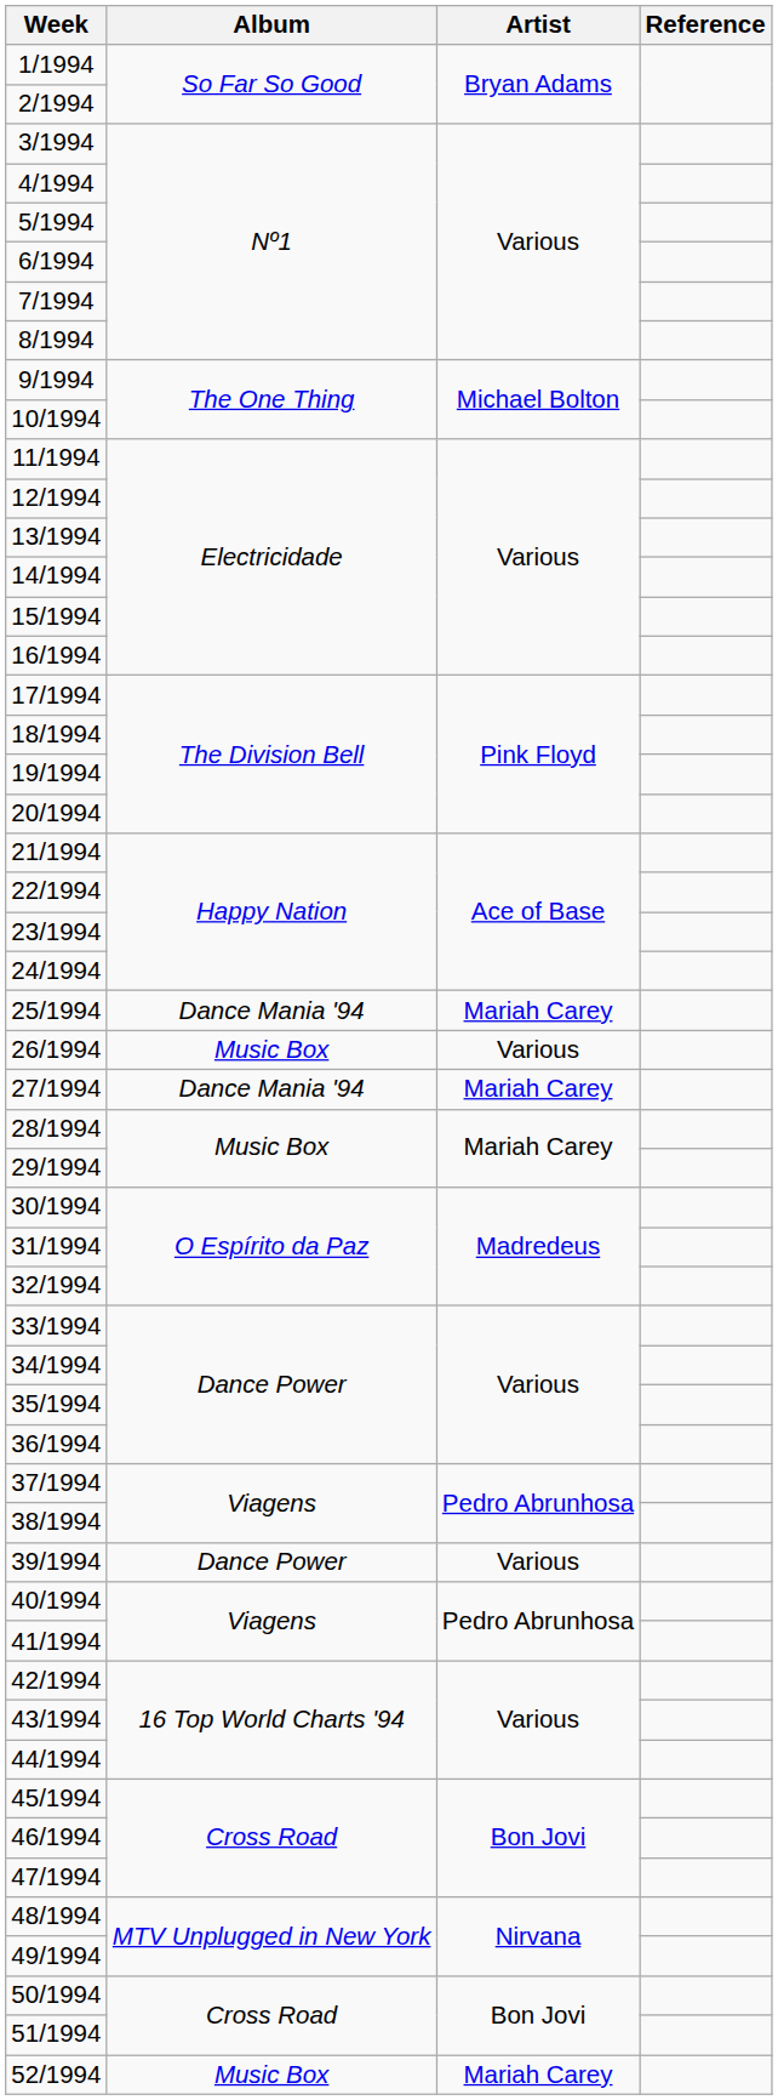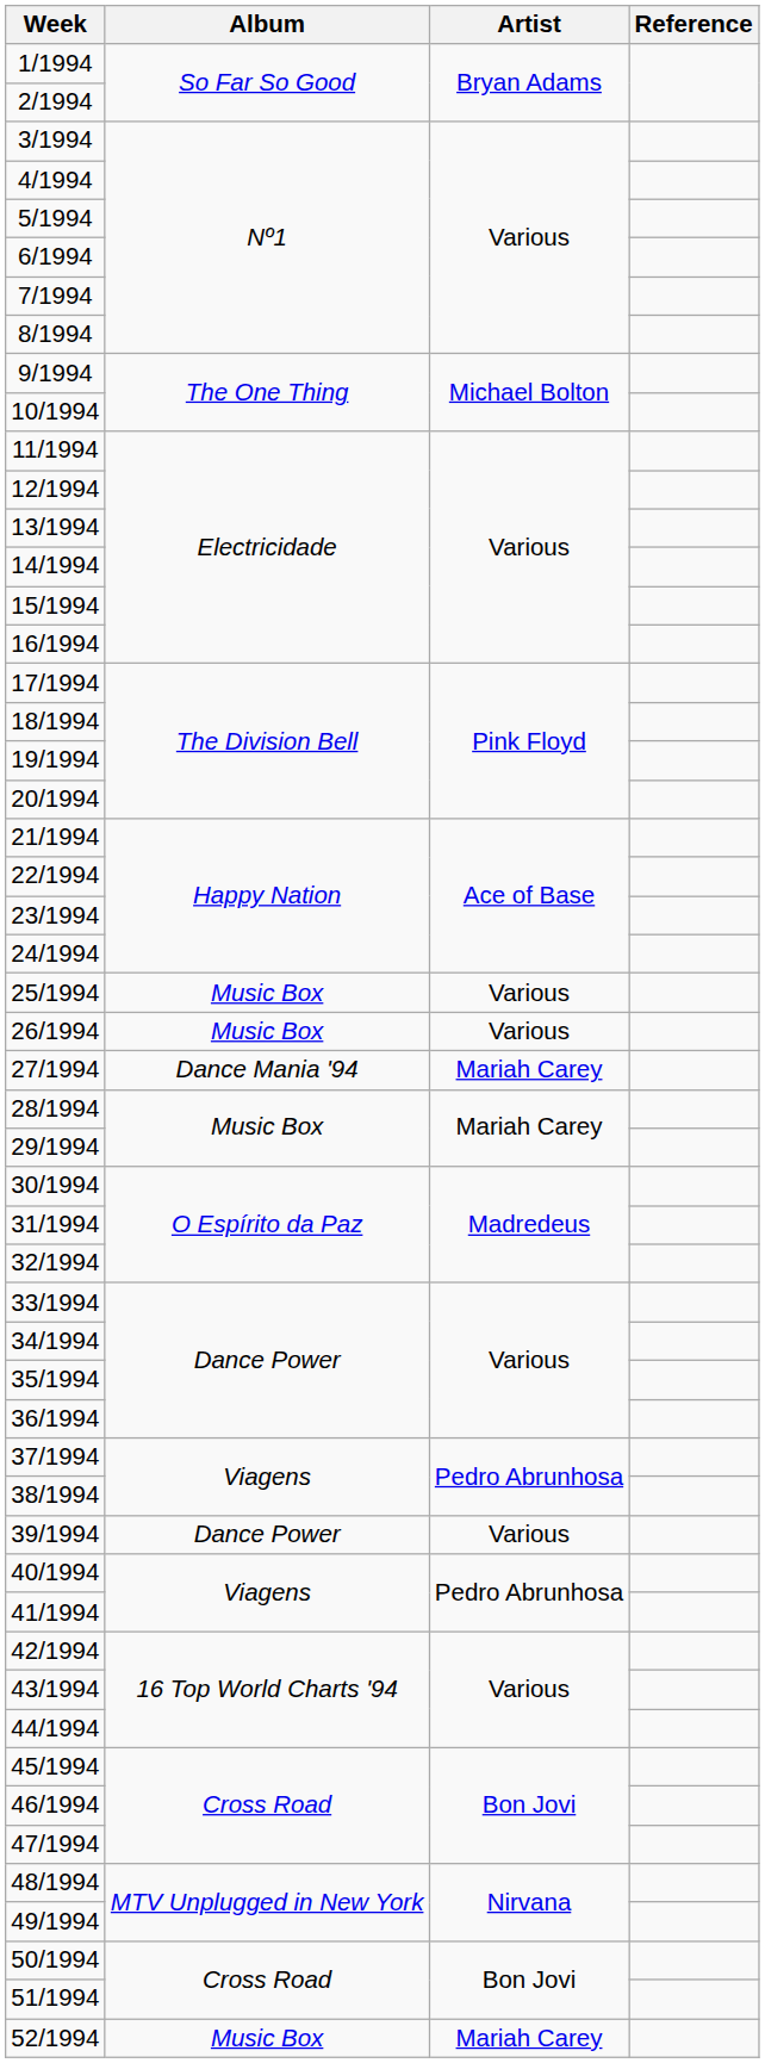25/1994 | Album: Dance Mania '94 -> Music Box
25/1994 | Artist: Mariah Carey -> Various
